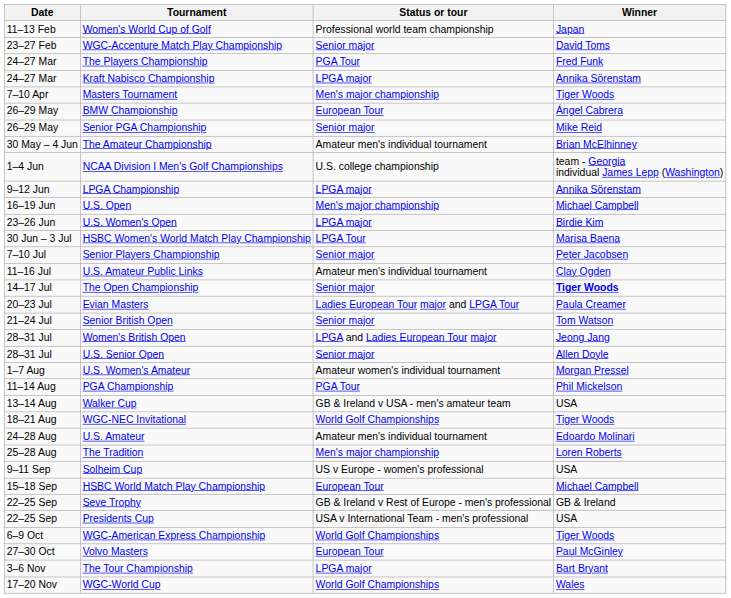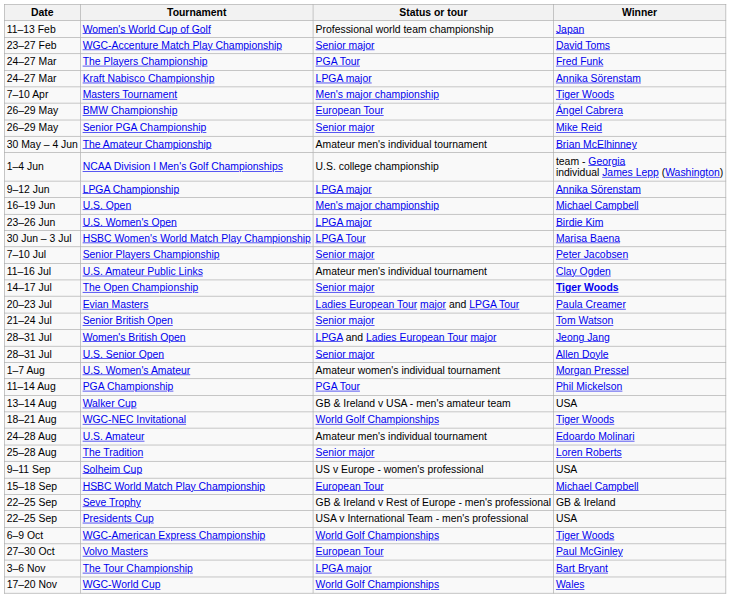The Tradition | Status or tour: Men's major championship -> Senior major
